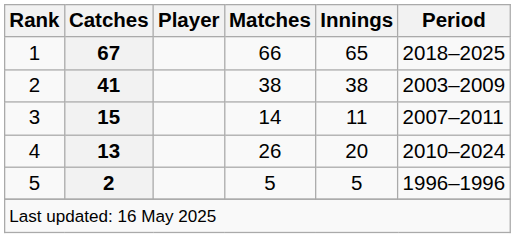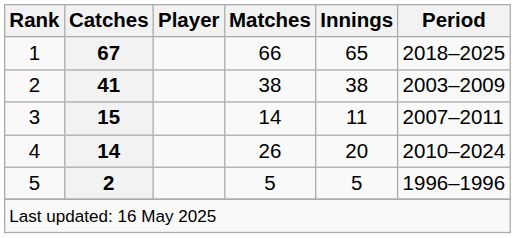4 | Catches: 13 -> 14
